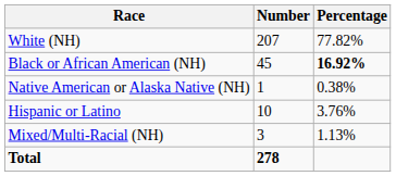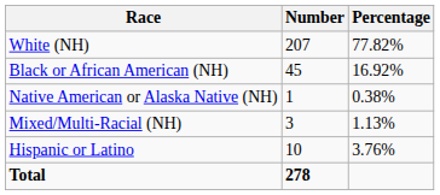Black or African American (NH) | Percentage: bold -> normal
rows swapped: Mixed/Multi-Racial (NH) <-> Hispanic or Latino
